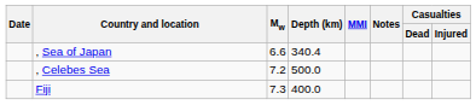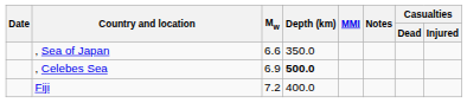, Sea of Japan | Depth (km): 340.4 -> 350.0
, Celebes Sea | Mw: 7.2 -> 6.9
, Celebes Sea | Depth (km): normal -> bold
Fiji | Mw: 7.3 -> 7.2
